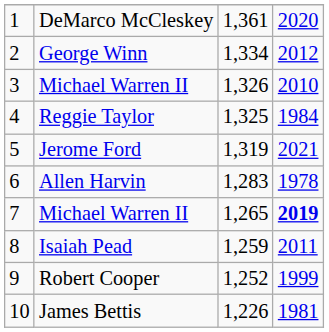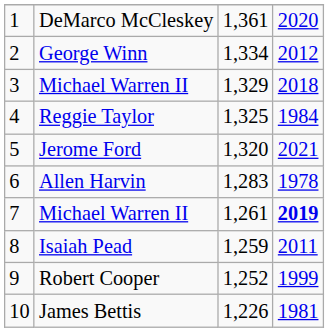3 / Michael Warren II | column 3: 1,326 -> 1,329
3 / Michael Warren II | column 4: 2010 -> 2018
Jerome Ford | column 3: 1,319 -> 1,320
7 / Michael Warren II | column 3: 1,265 -> 1,261
